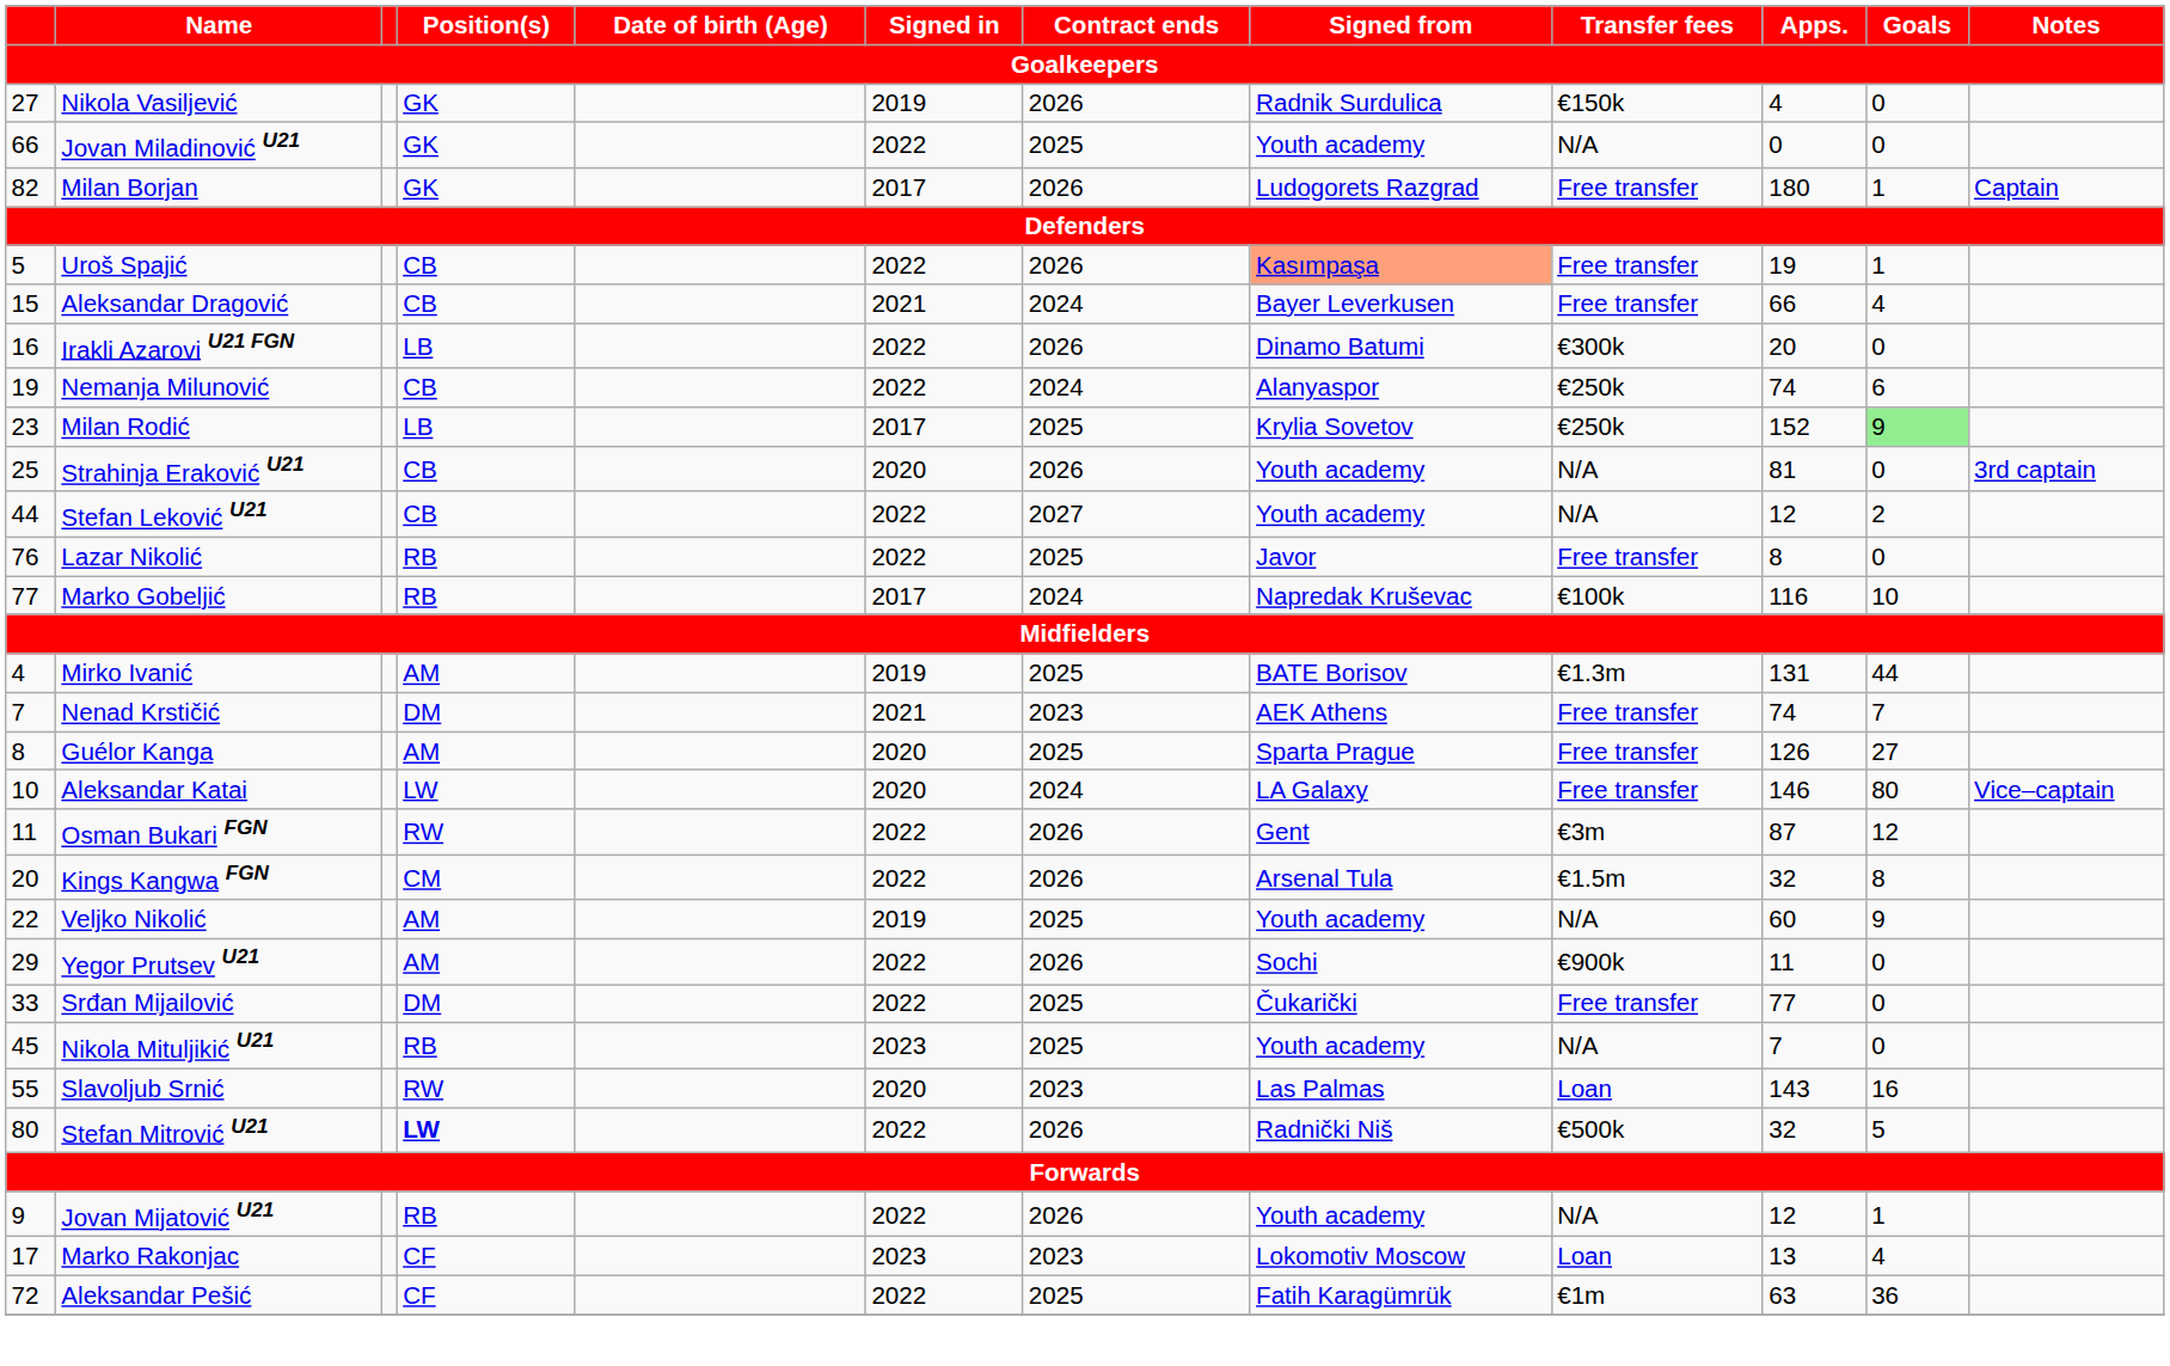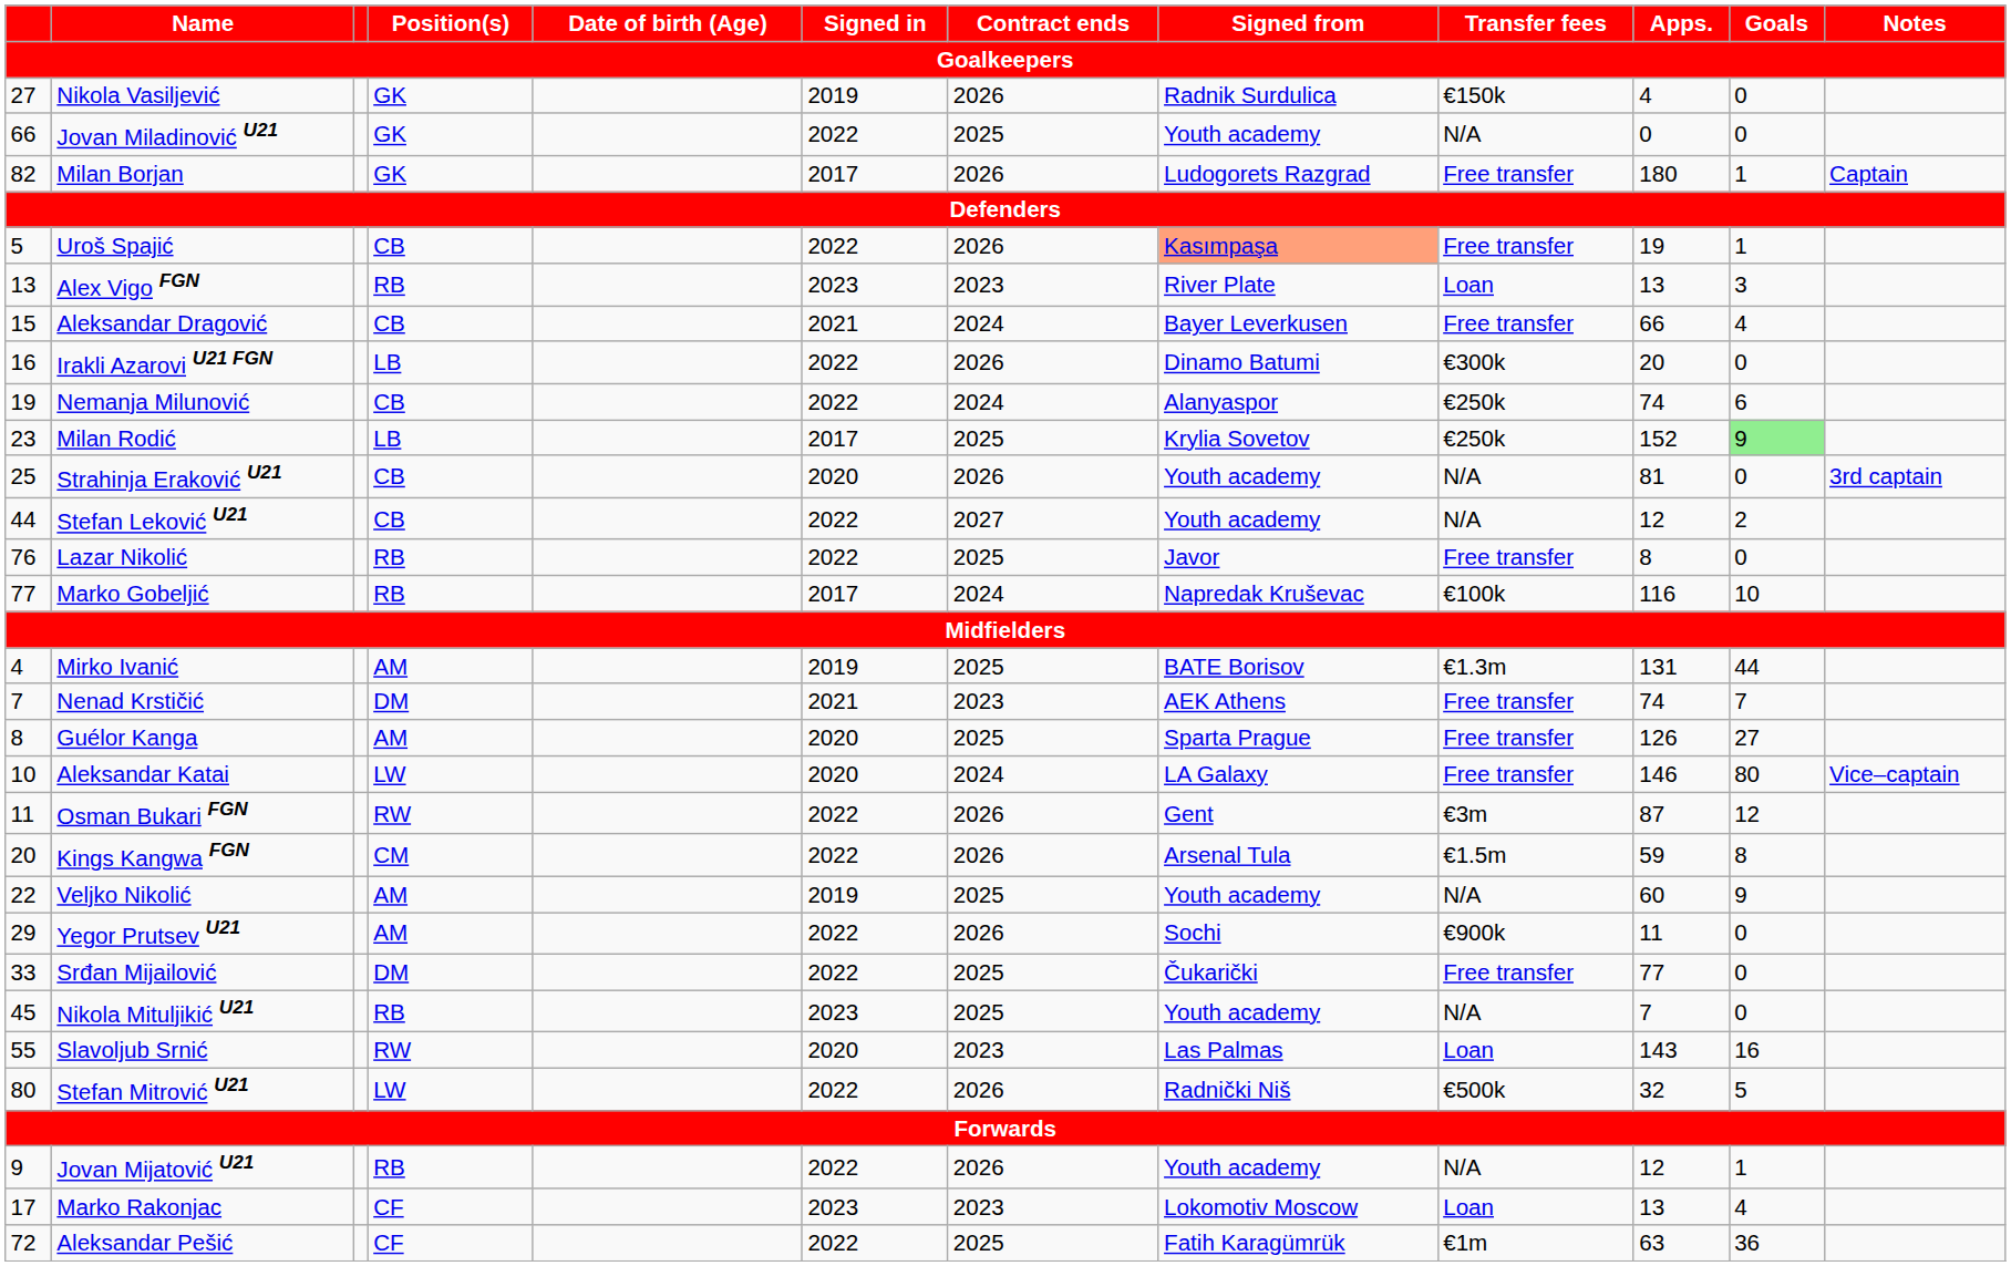+ row: 13 | Alex Vigo FGN | RB | 2023 | 2023 | River Plate | Loan | 13 | 3
Kings Kangwa FGN | Apps.: 32 -> 59
Stefan Mitrović U21 | Position(s): bold -> normal
